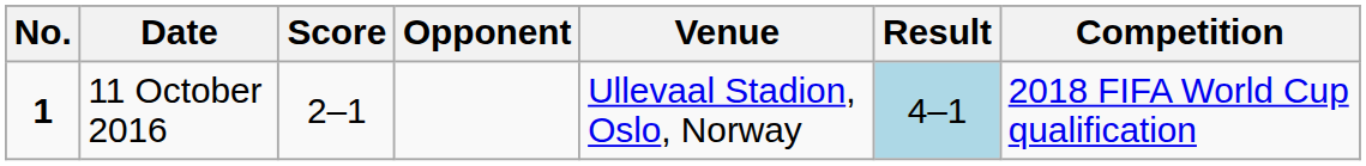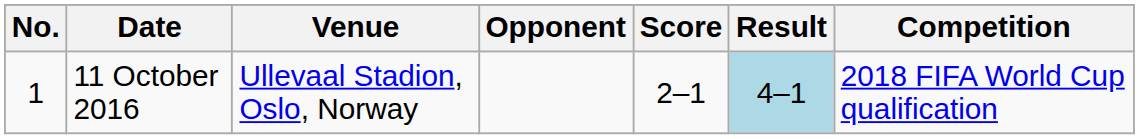columns swapped: Venue <-> Score
11 October 2016 | No.: bold -> normal
